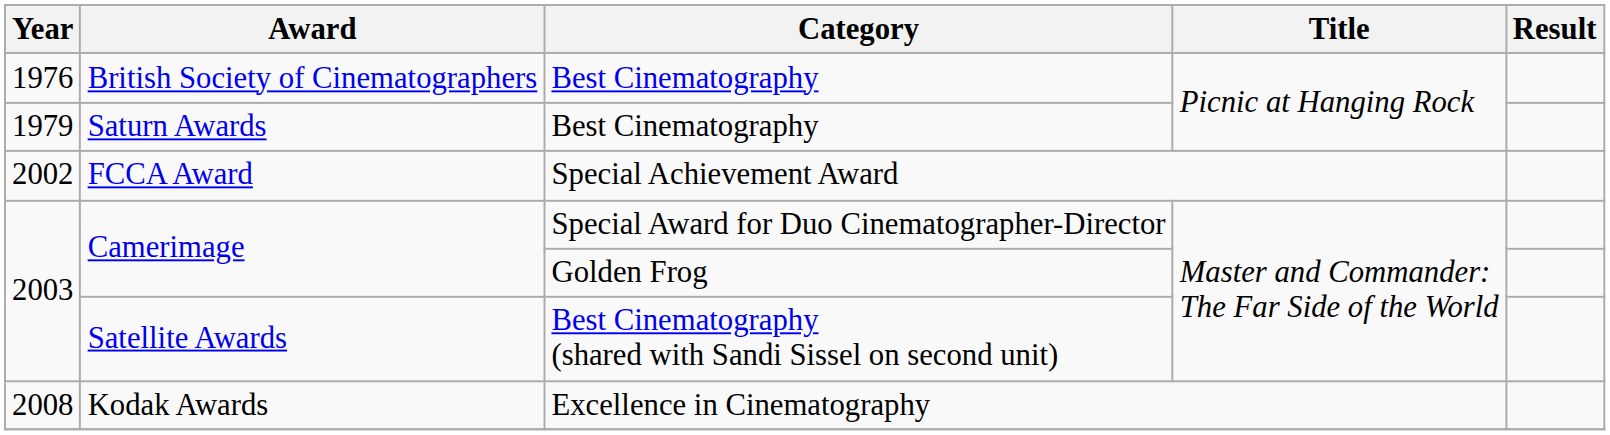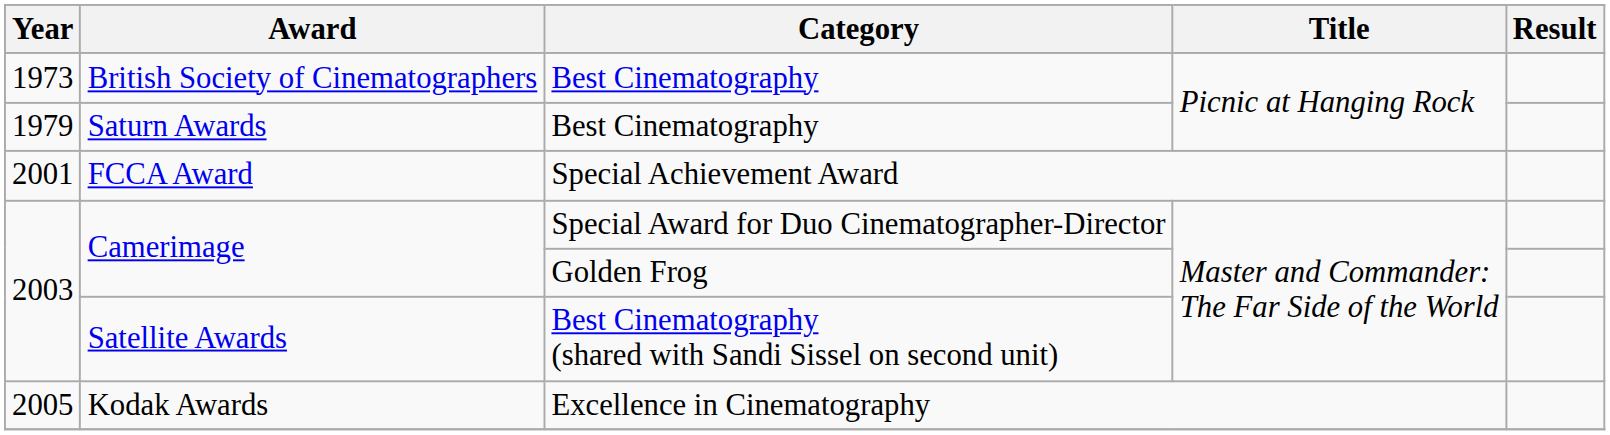British Society of Cinematographers | Year: 1976 -> 1973
FCCA Award | Year: 2002 -> 2001
Kodak Awards | Year: 2008 -> 2005
